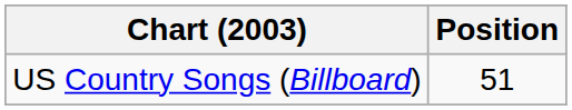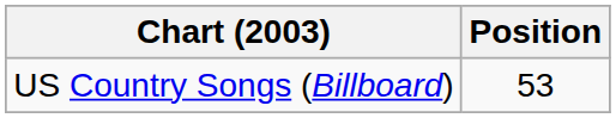US Country Songs (Billboard) | Position: 51 -> 53
